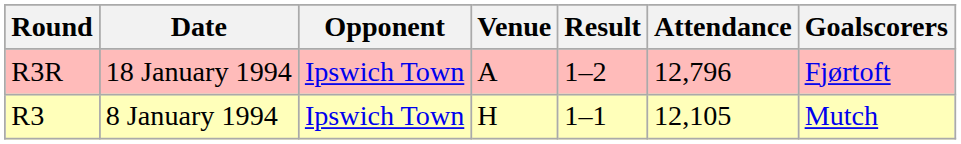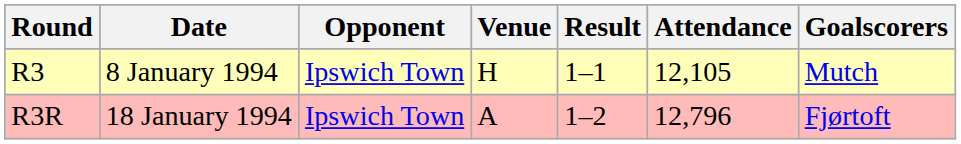rows swapped: R3 <-> R3R
